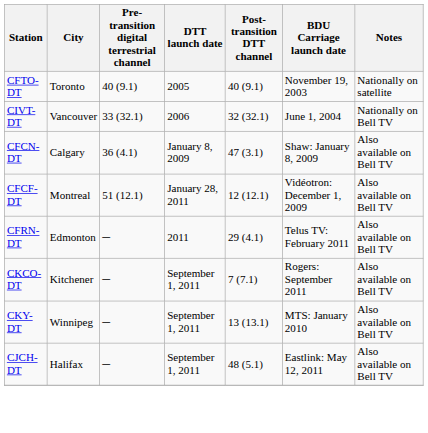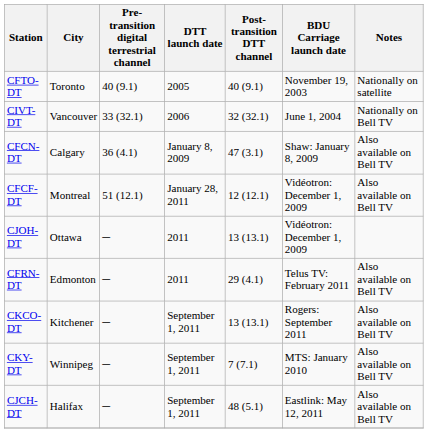+ row: CJOH-DT | Ottawa | ─ | 2011 | 13 (13.1) | Vidéotron: December 1, 2009
CKCO-DT | Post-transition DTT channel: 7 (7.1) -> 13 (13.1)
CKY-DT | Post-transition DTT channel: 13 (13.1) -> 7 (7.1)
